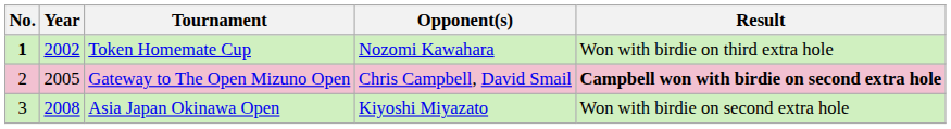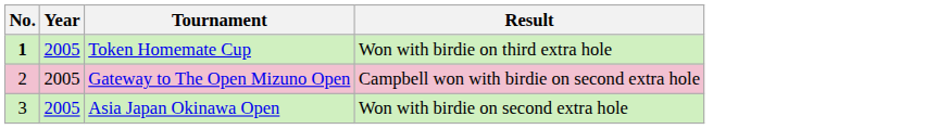- column: Opponent(s) | Nozomi Kawahara | Chris Campbell, David Smail | Kiyoshi Miyazato
Token Homemate Cup | Year: 2002 -> 2005
Gateway to The Open Mizuno Open | Result: bold -> normal
Asia Japan Okinawa Open | Year: 2008 -> 2005
